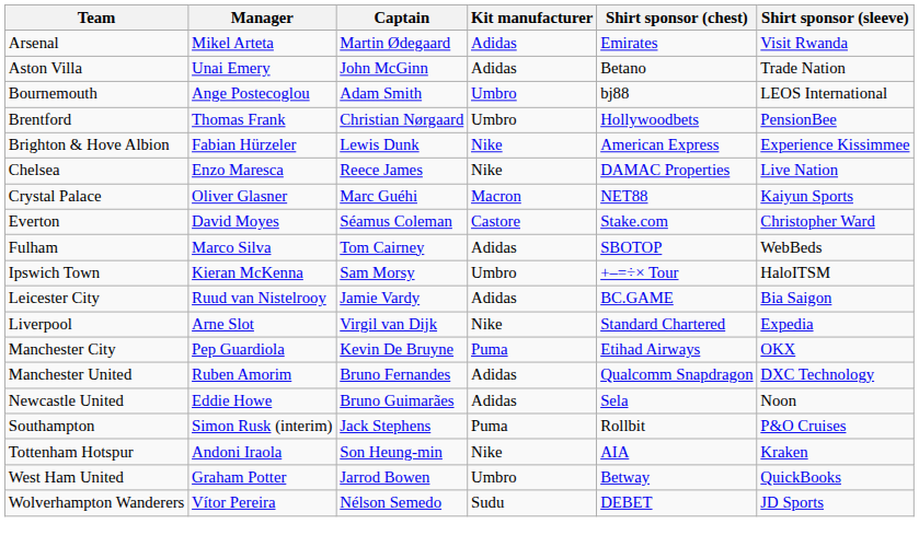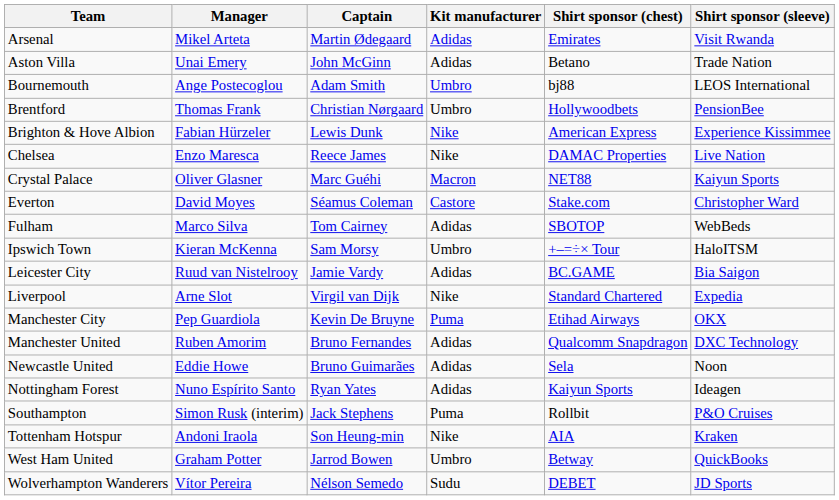+ row: Nottingham Forest | Nuno Espírito Santo | Ryan Yates | Adidas | Kaiyun Sports | Ideagen
